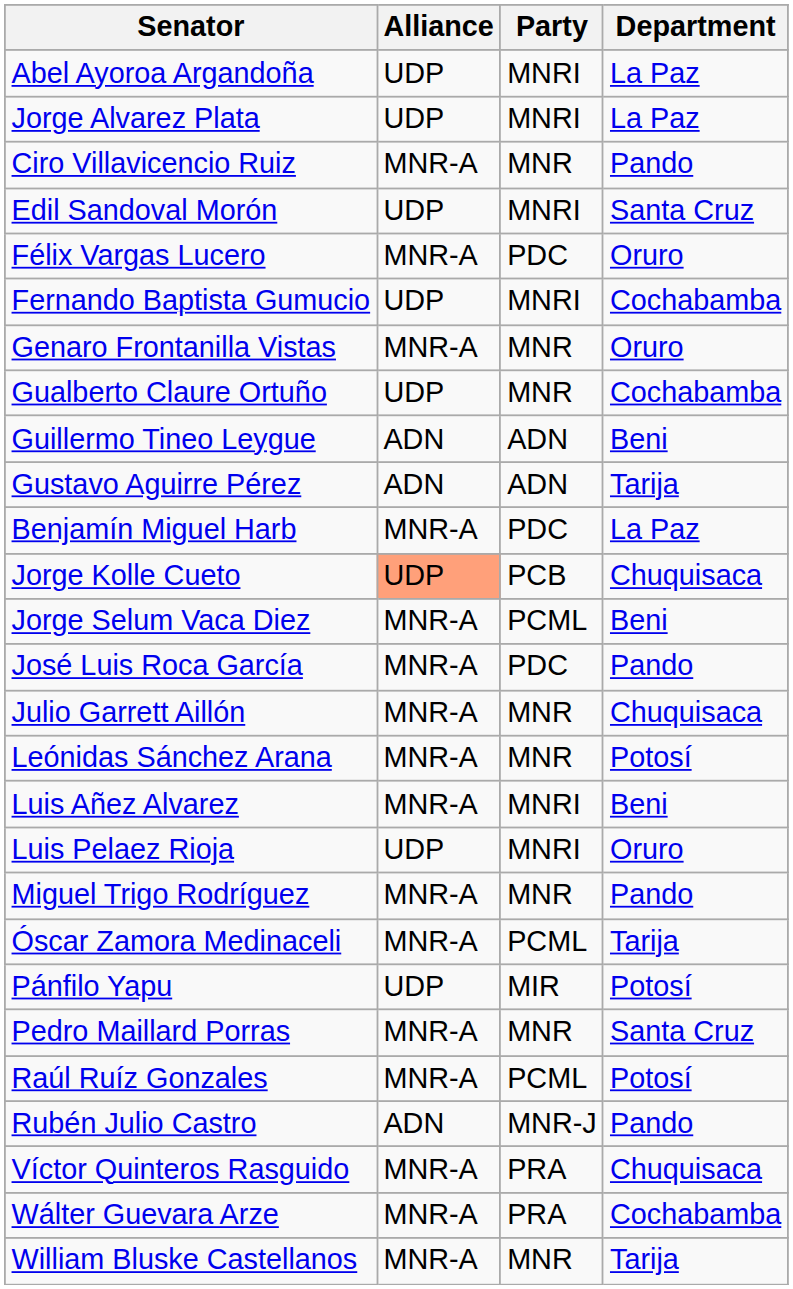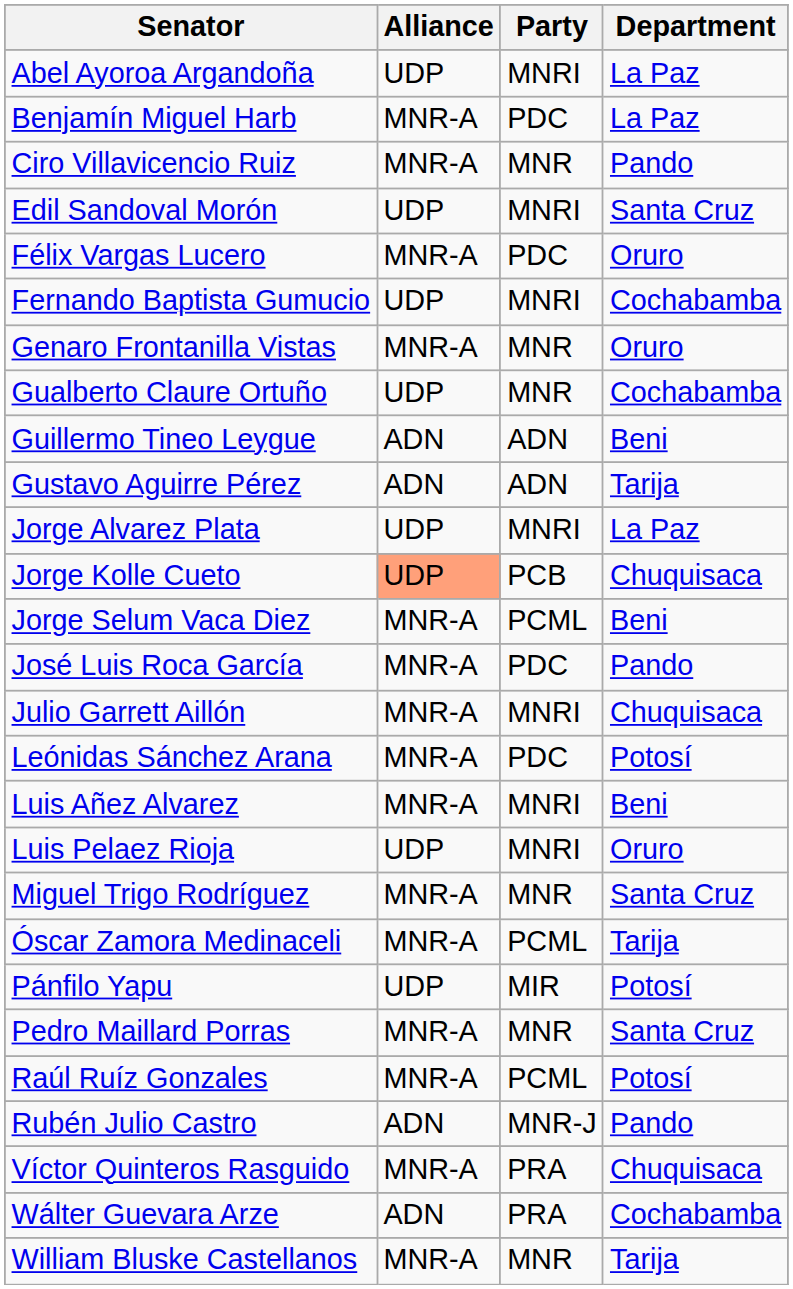rows swapped: Benjamín Miguel Harb <-> Jorge Alvarez Plata
Julio Garrett Aillón | Party: MNR -> MNRI
Leónidas Sánchez Arana | Party: MNR -> PDC
Miguel Trigo Rodríguez | Department: Pando -> Santa Cruz
Wálter Guevara Arze | Alliance: MNR-A -> ADN
